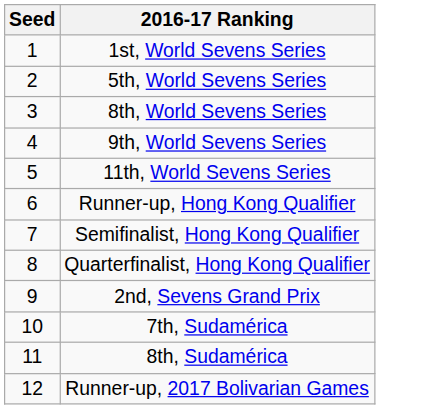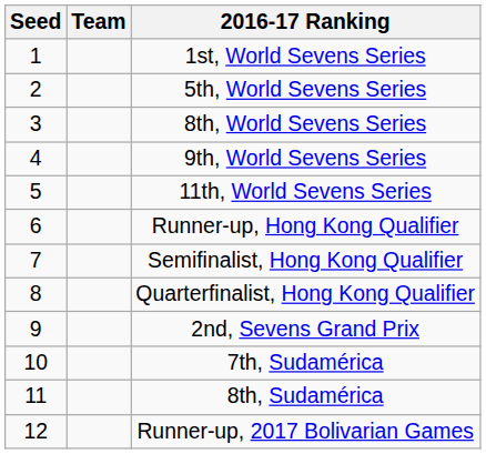+ column: Team
